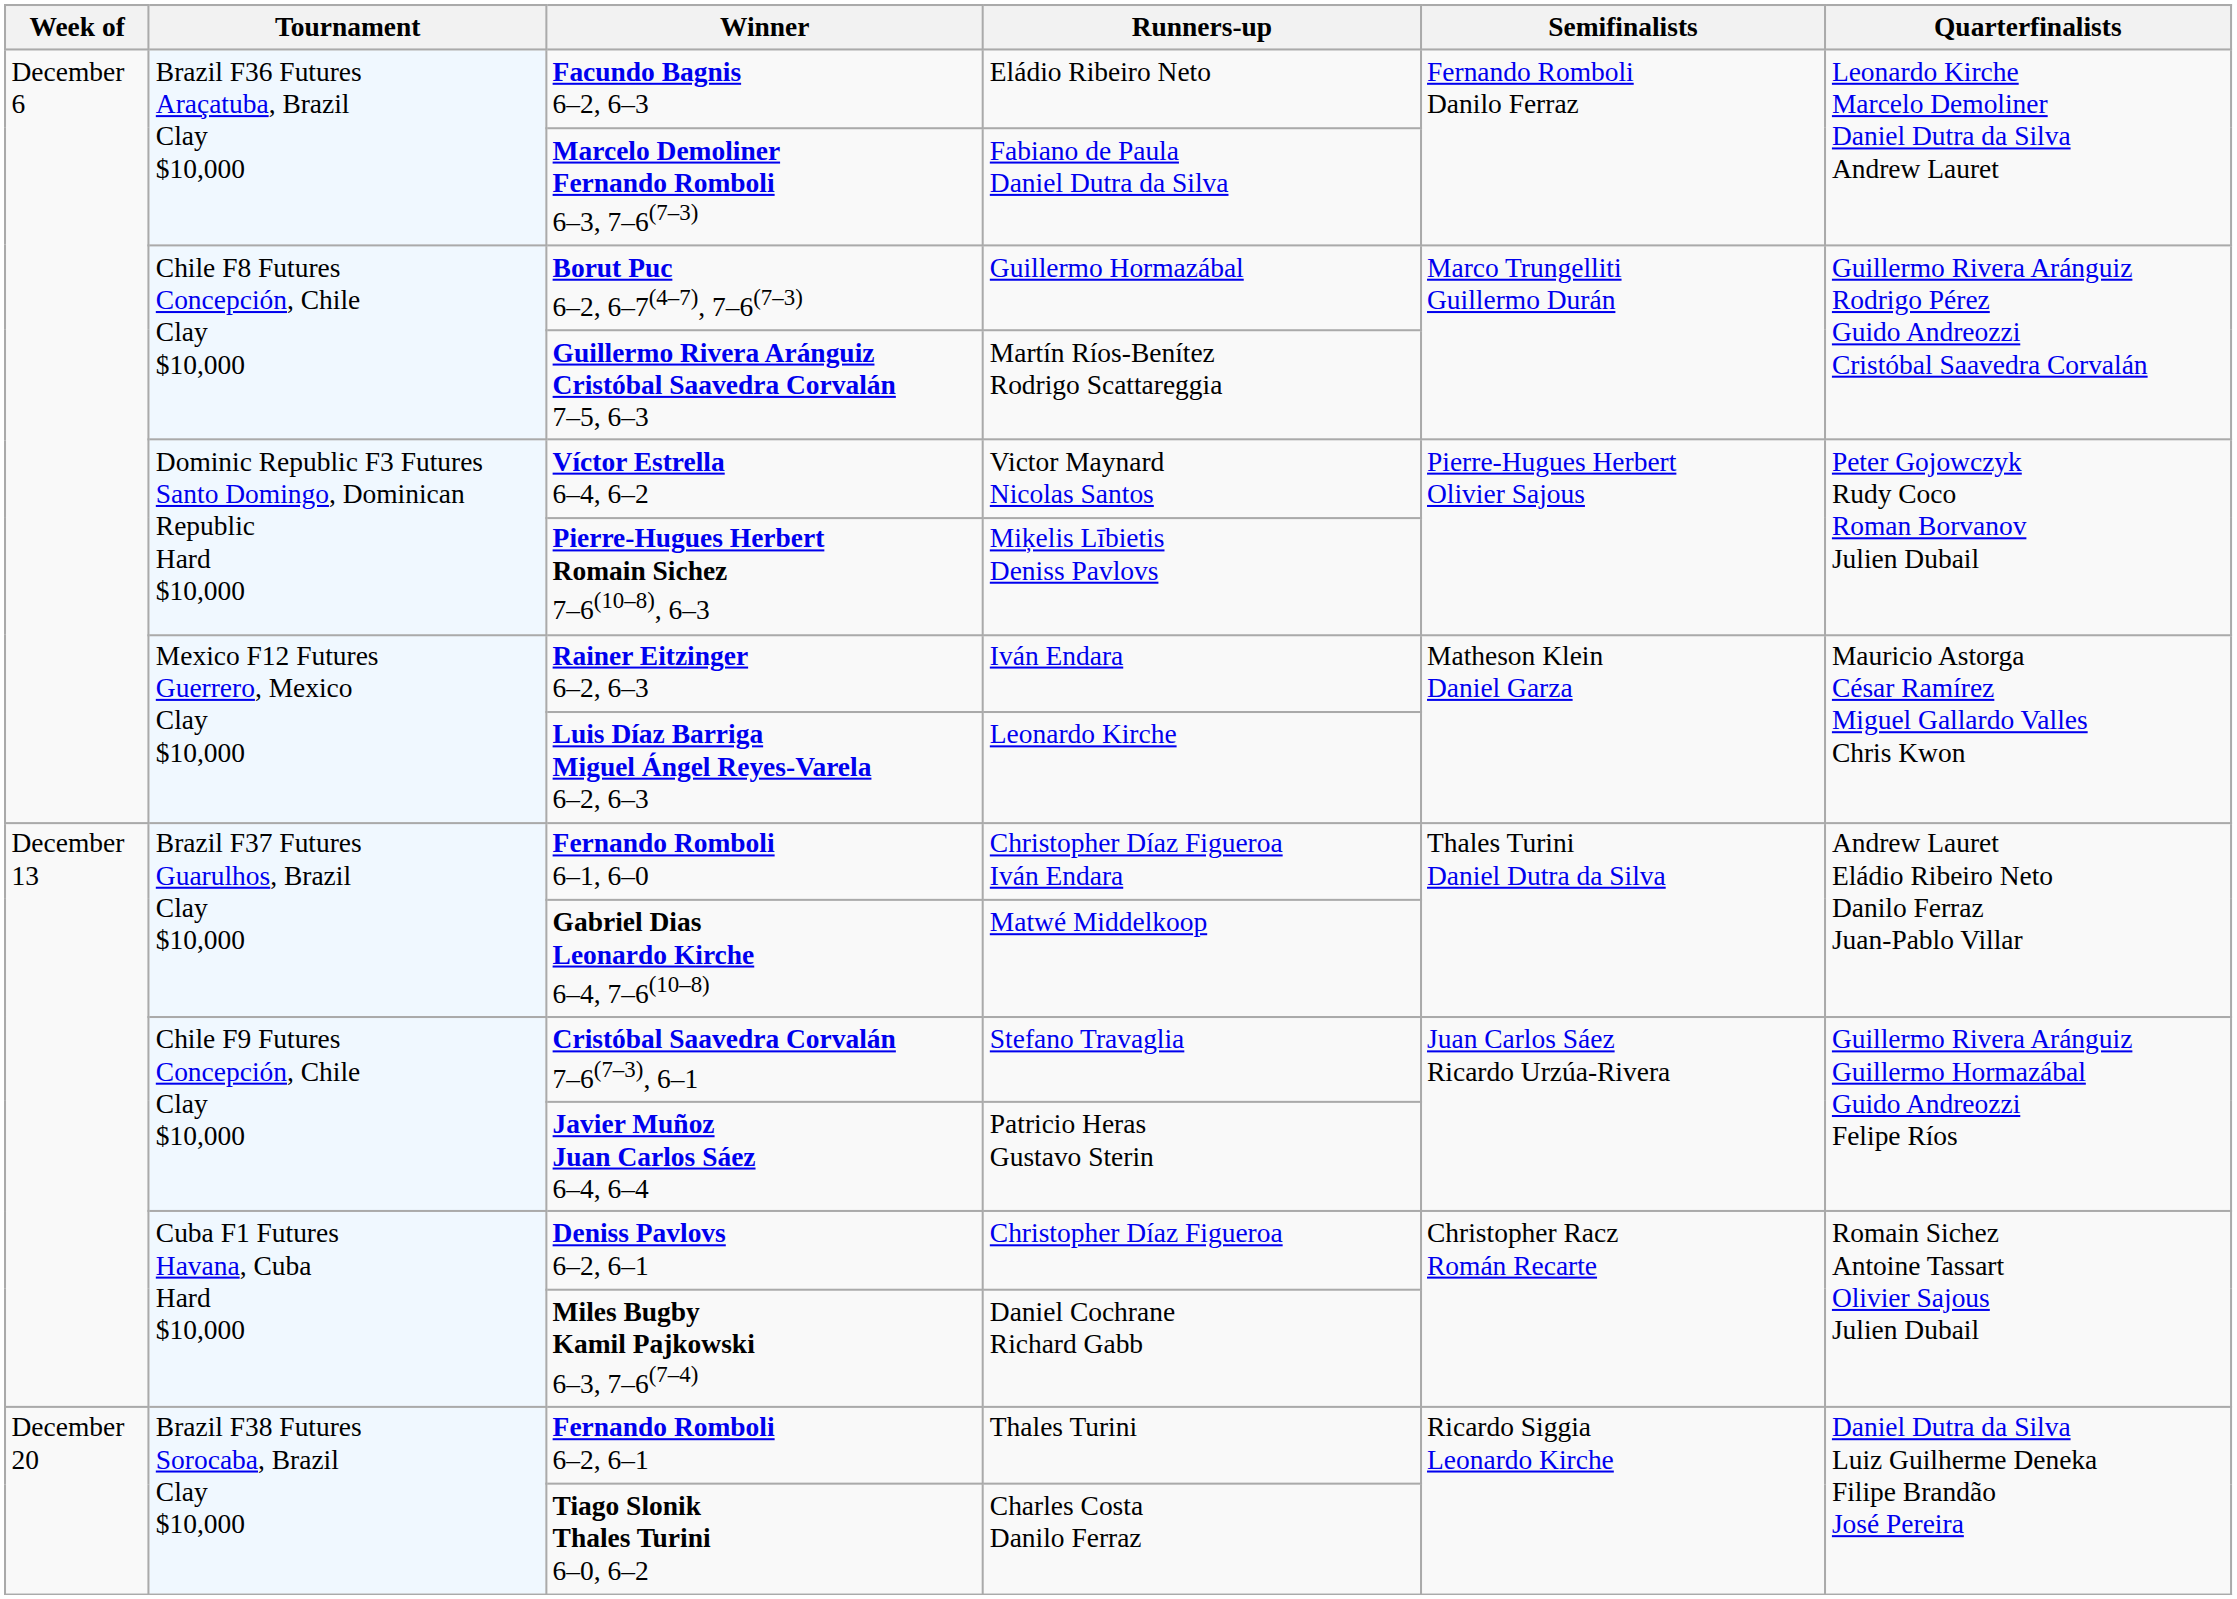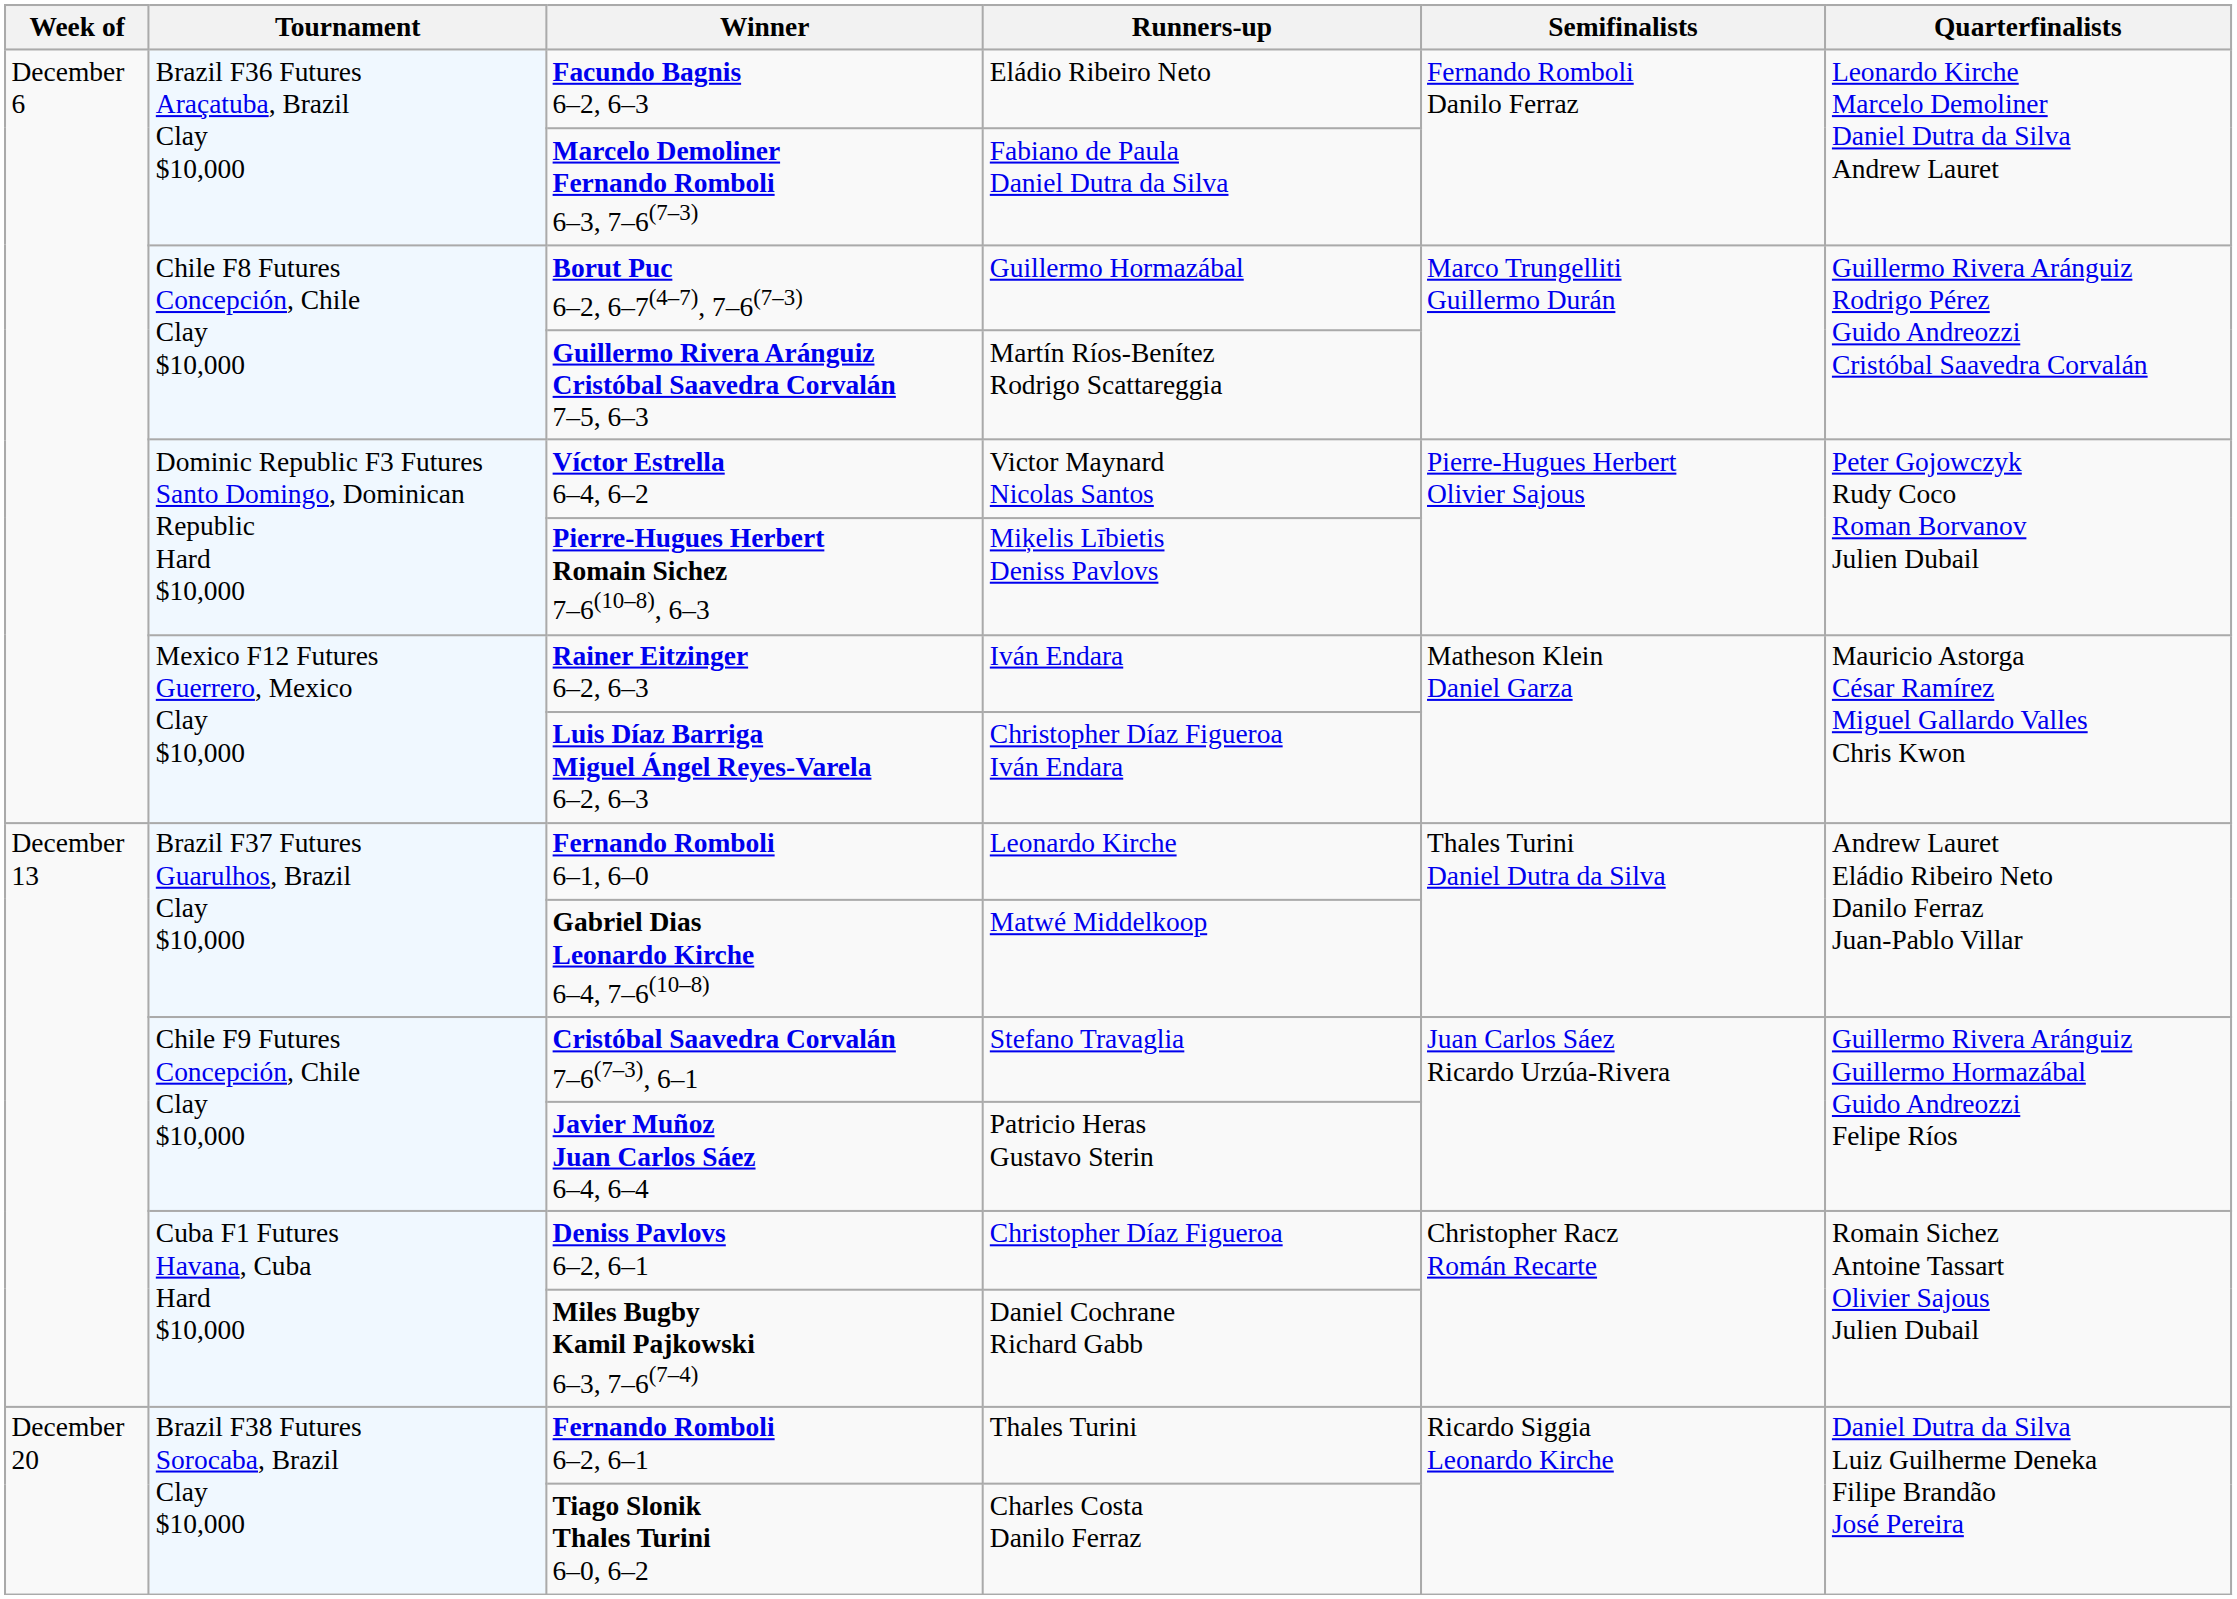Luis Díaz Barriga Miguel Ángel Reyes-Varela 6–2, 6–3 | Runners-up: Leonardo Kirche -> Christopher Díaz Figueroa Iván Endara
Fernando Romboli 6–1, 6–0 | Runners-up: Christopher Díaz Figueroa Iván Endara -> Leonardo Kirche
